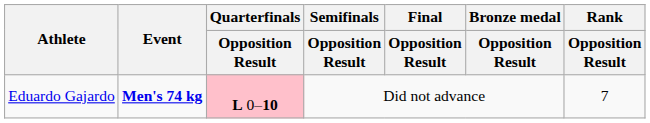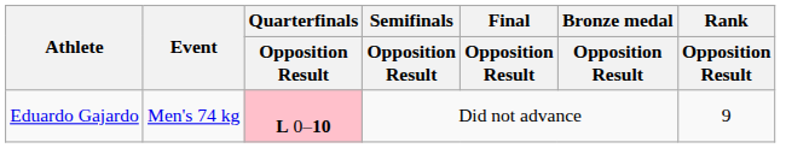Eduardo Gajardo | Event: bold -> normal
Eduardo Gajardo | Rank / Opposition Result: 7 -> 9
